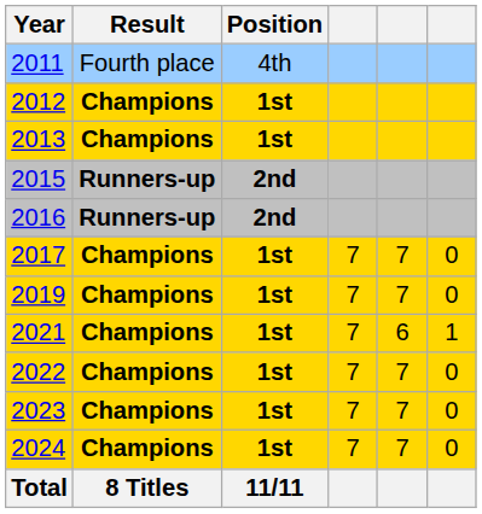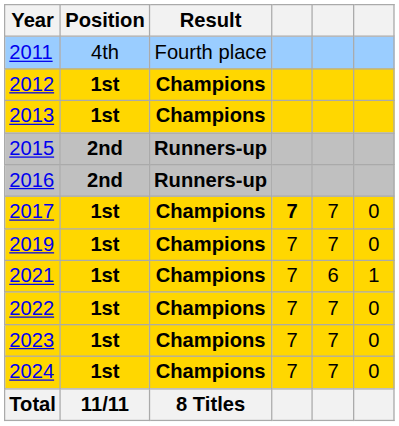columns swapped: Result <-> Position
2017 | column 4: normal -> bold
